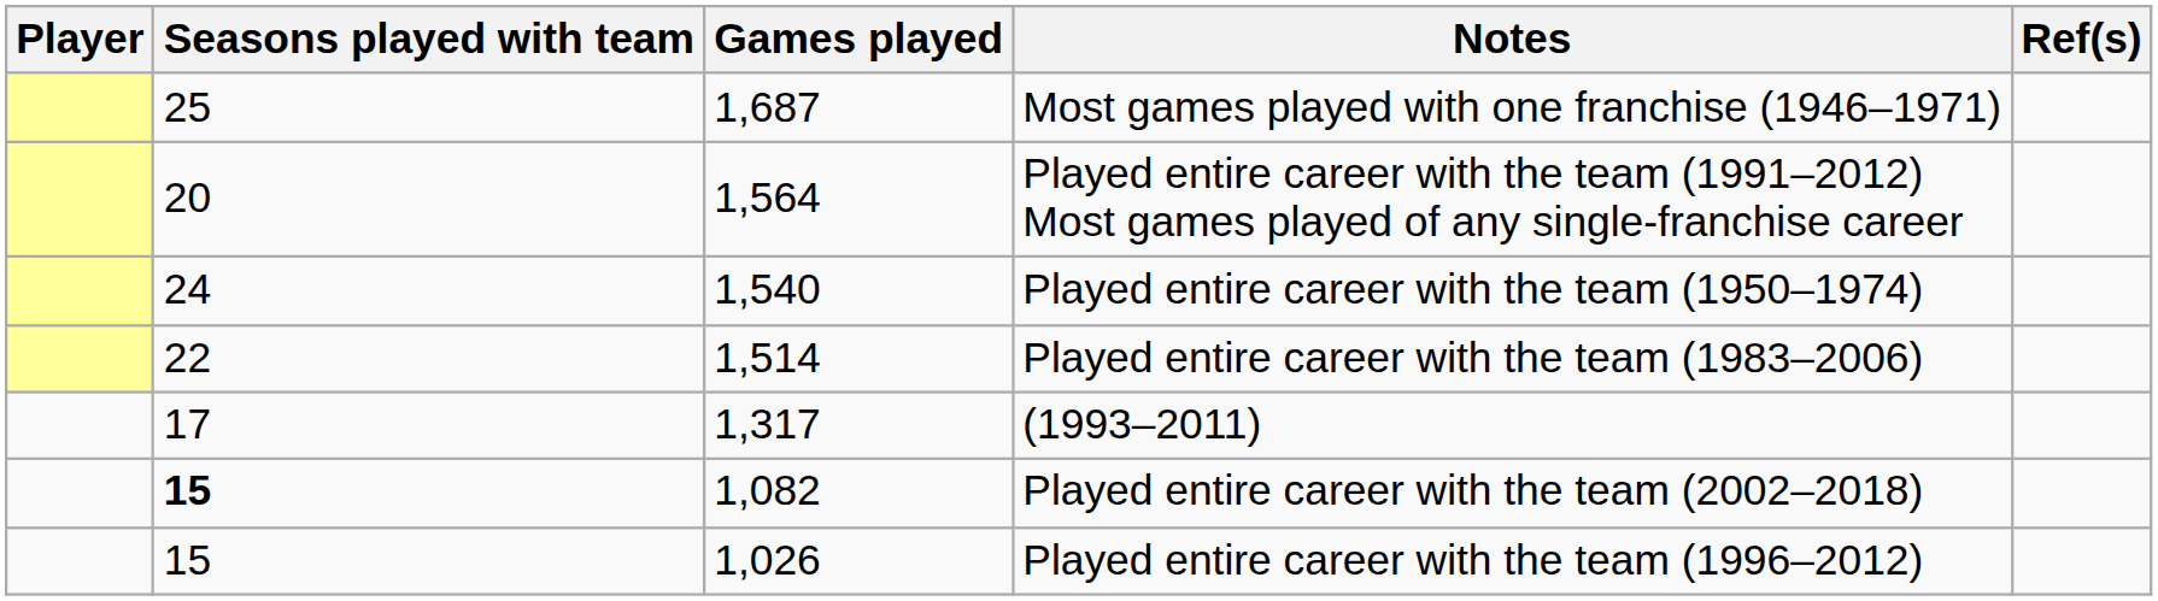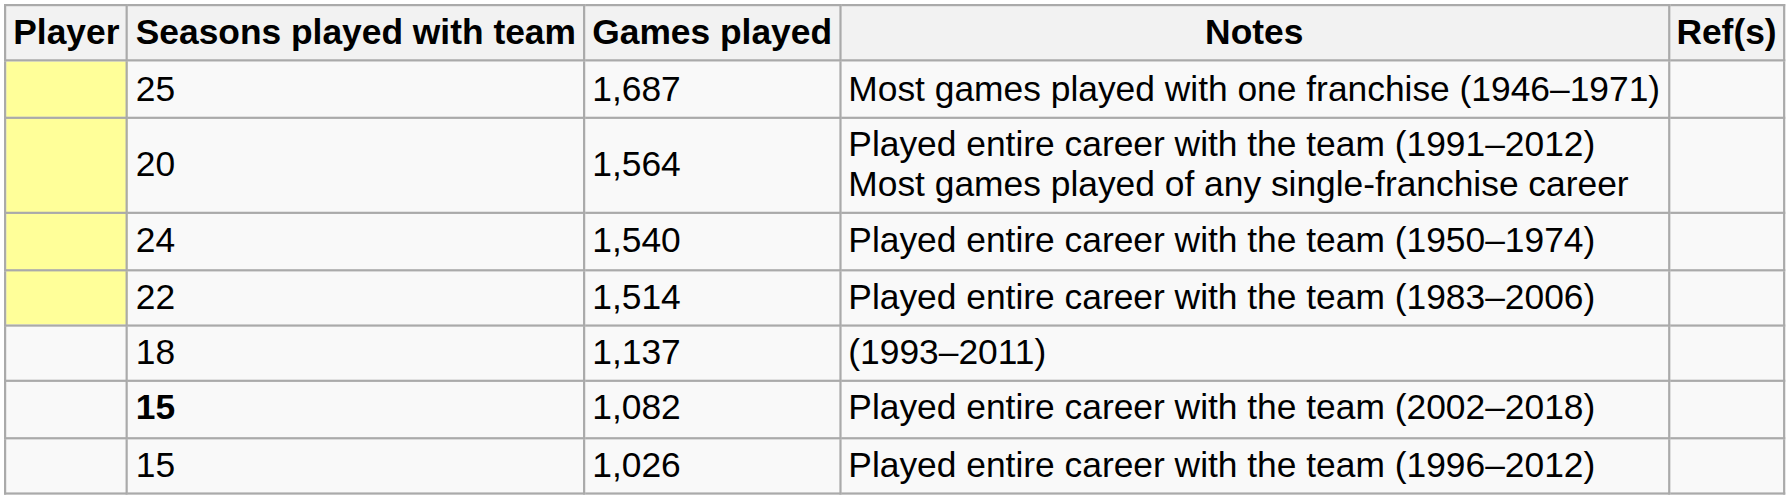(1993–2011) | Seasons played with team: 17 -> 18
(1993–2011) | Games played: 1,317 -> 1,137
